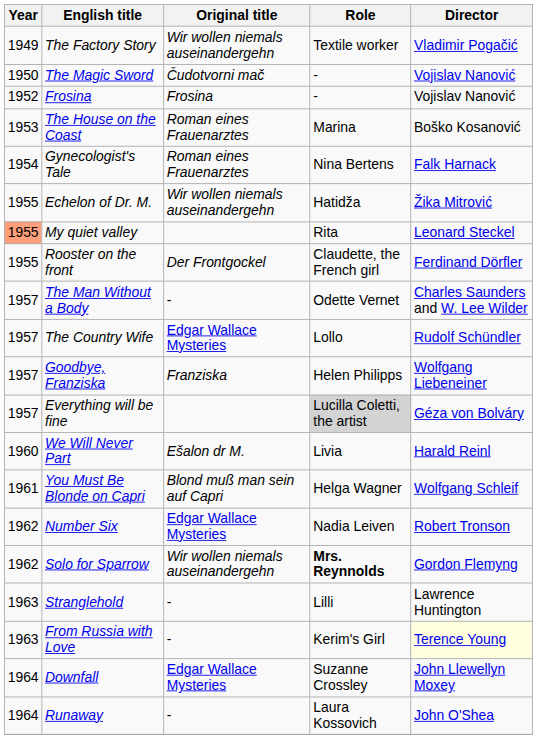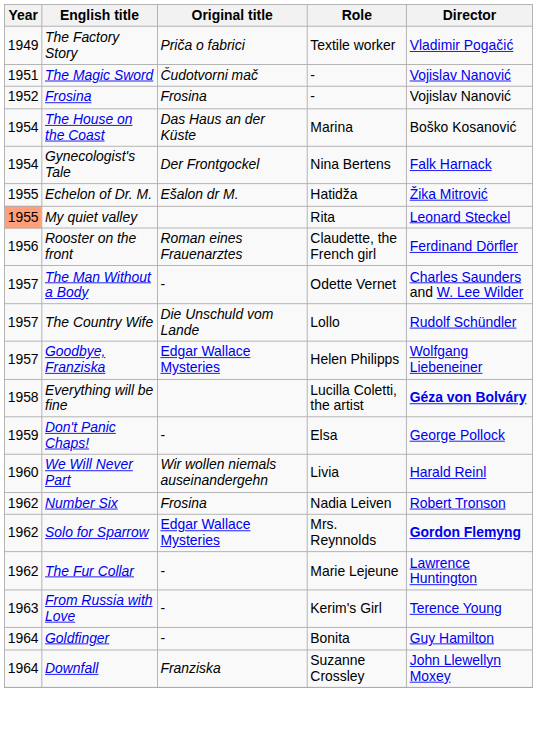The Factory Story | Original title: Wir wollen niemals auseinandergehn -> Priča o fabrici
The Magic Sword | Year: 1950 -> 1951
The House on the Coast | Year: 1953 -> 1954
The House on the Coast | Original title: Roman eines Frauenarztes -> Das Haus an der Küste
Gynecologist's Tale | Original title: Roman eines Frauenarztes -> Der Frontgockel
Echelon of Dr. M. | Original title: Wir wollen niemals auseinandergehn -> Ešalon dr M.
Rooster on the front | Year: 1955 -> 1956
Rooster on the front | Original title: Der Frontgockel -> Roman eines Frauenarztes
The Country Wife | Original title: Edgar Wallace Mysteries -> Die Unschuld vom Lande
Goodbye, Franziska | Original title: Franziska -> Edgar Wallace Mysteries
Everything will be fine | Year: 1957 -> 1958
Everything will be fine | Role: lightgrey background -> no background
Everything will be fine | Director: normal -> bold
+ row: 1959 | Don't Panic Chaps! | - | Elsa | George Pollock
We Will Never Part | Original title: Ešalon dr M. -> Wir wollen niemals auseinandergehn
- row: 1961 | You Must Be Blonde on Capri | Blond muß man sein auf Capri | Helga Wagner | Wolfgang Schleif
Number Six | Original title: Edgar Wallace Mysteries -> Frosina
Solo for Sparrow | Original title: Wir wollen niemals auseinandergehn -> Edgar Wallace Mysteries
Solo for Sparrow | Role: bold -> normal
Solo for Sparrow | Director: normal -> bold
+ row: 1962 | The Fur Collar | - | Marie Lejeune | Lawrence Huntington
- row: 1963 | Stranglehold | - | Lilli | Lawrence Huntington
From Russia with Love | Director: lightyellow background -> no background
+ row: 1964 | Goldfinger | - | Bonita | Guy Hamilton
Downfall | Original title: Edgar Wallace Mysteries -> Franziska
- row: 1964 | Runaway | - | Laura Kossovich | John O'Shea
